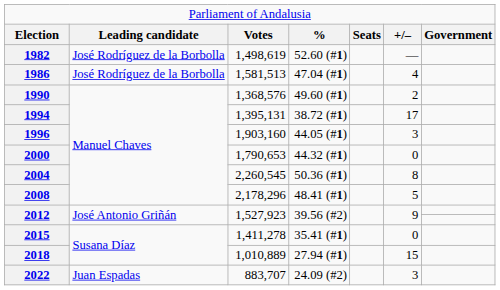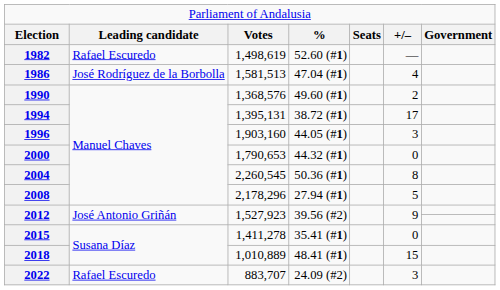1982 | column 2: José Rodríguez de la Borbolla -> Rafael Escuredo
2008 | column 4: 48.41 (#1) -> 27.94 (#1)
2018 | column 4: 27.94 (#1) -> 48.41 (#1)
2022 | column 2: Juan Espadas -> Rafael Escuredo
